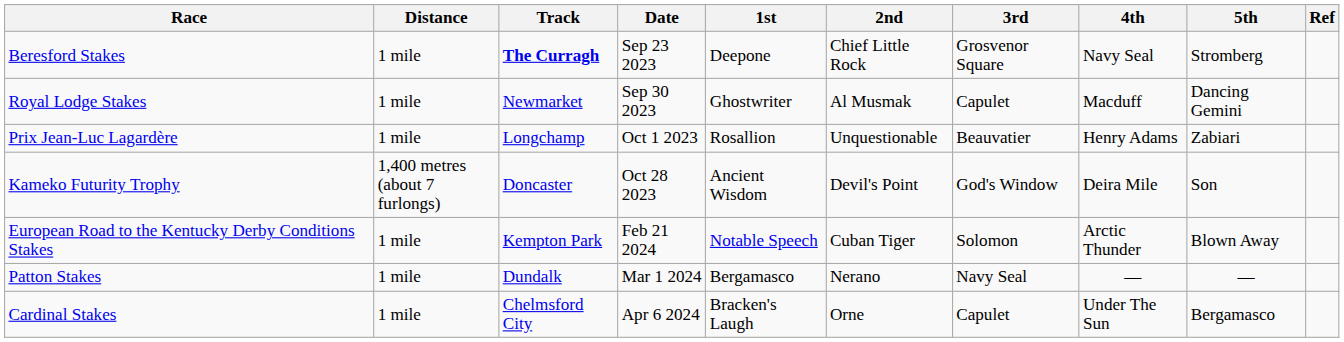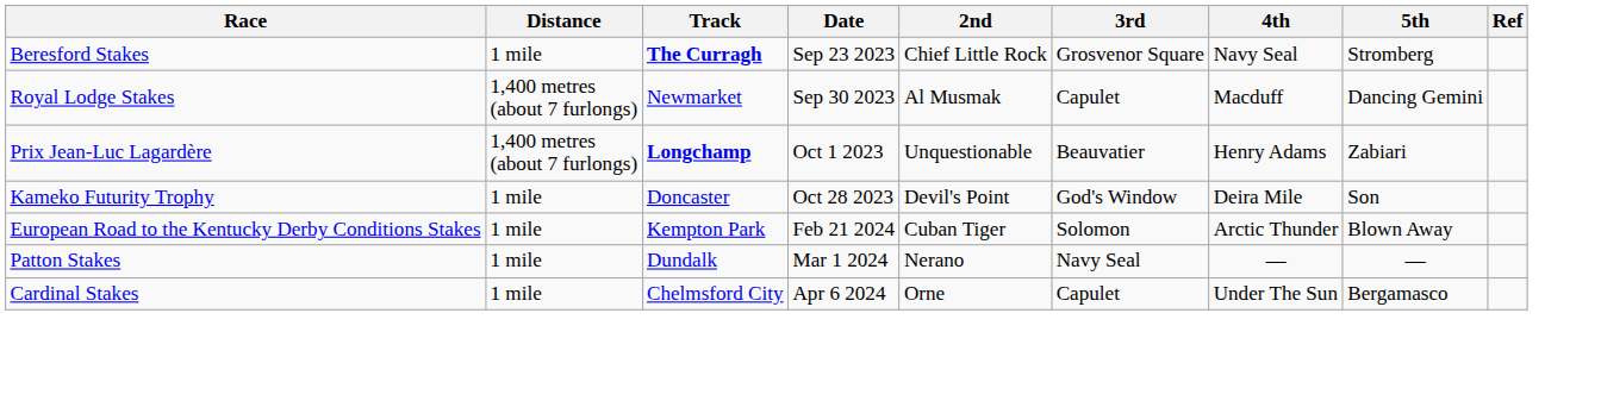- column: 1st | Deepone | Ghostwriter | Rosallion | Ancient Wisdom | Notable Speech | Bergamasco | Bracken's Laugh
Royal Lodge Stakes | Distance: 1 mile -> 1,400 metres (about 7 furlongs)
Prix Jean-Luc Lagardère | Distance: 1 mile -> 1,400 metres (about 7 furlongs)
Prix Jean-Luc Lagardère | Track: normal -> bold
Kameko Futurity Trophy | Distance: 1,400 metres (about 7 furlongs) -> 1 mile
